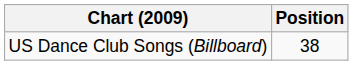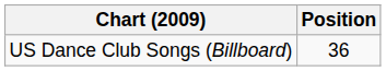US Dance Club Songs (Billboard) | Position: 38 -> 36
